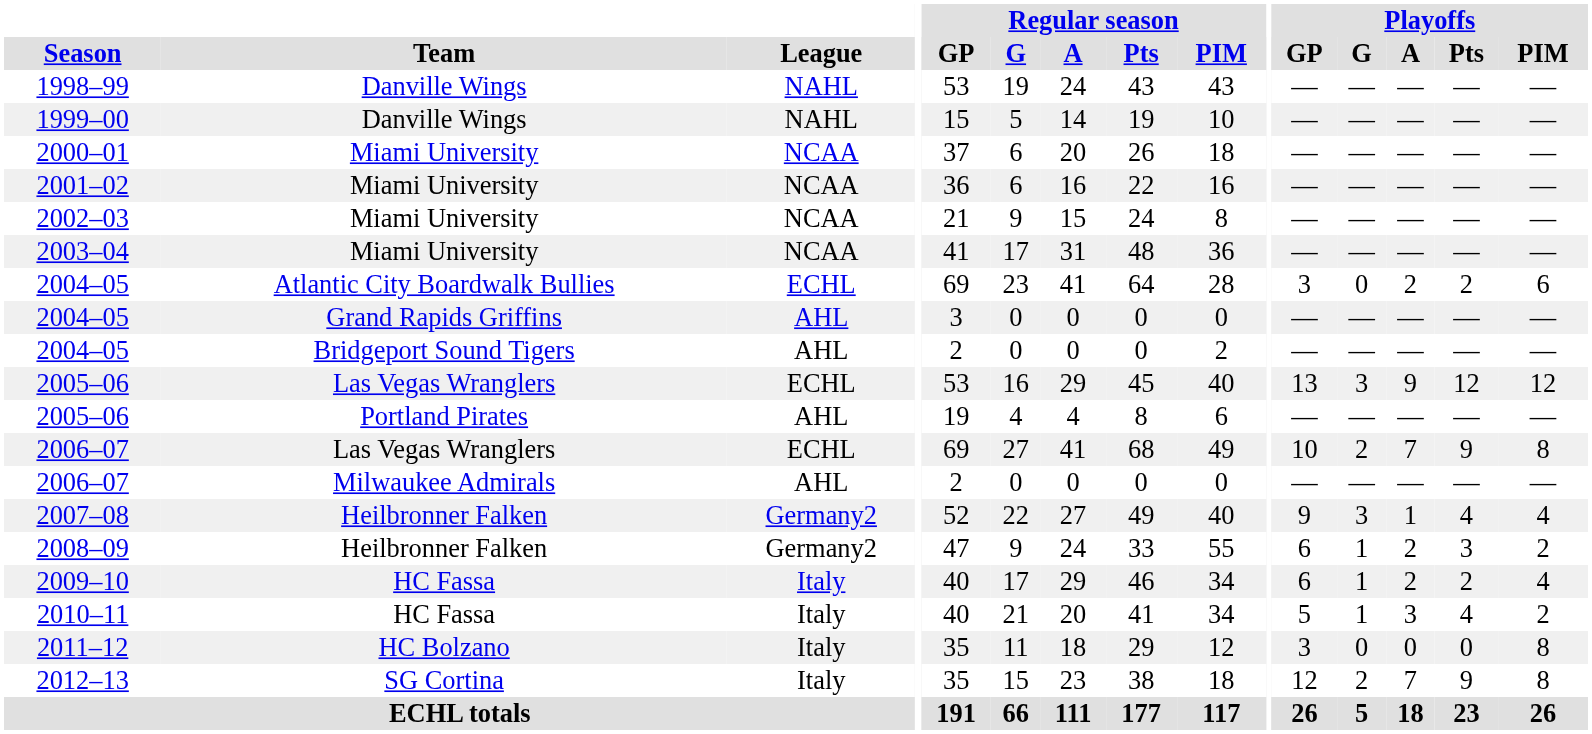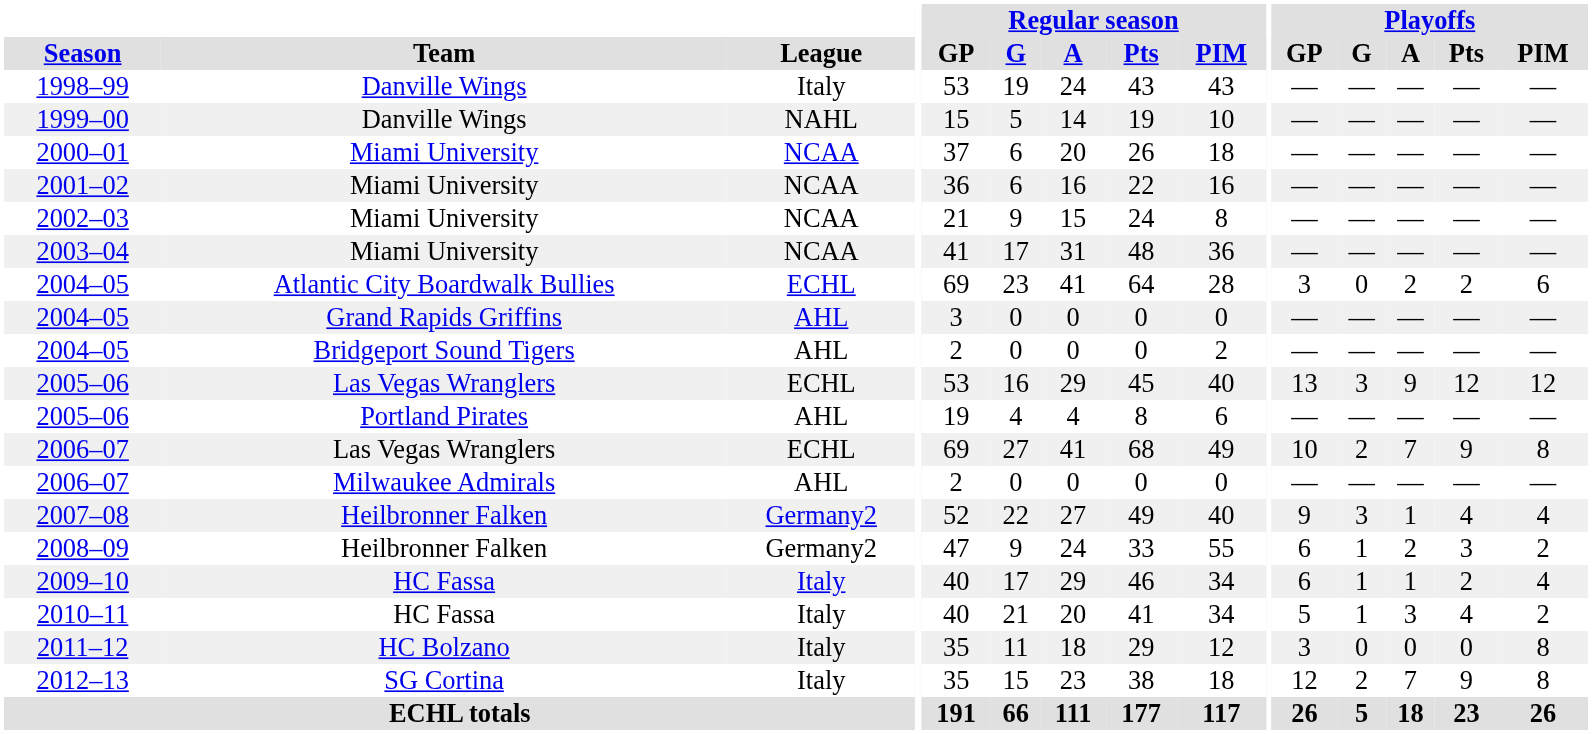1998–99 | League: NAHL -> Italy
2009–10 | Playoffs / A: 2 -> 1
